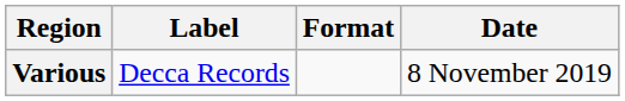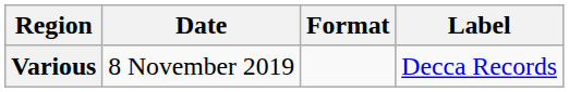columns swapped: Date <-> Label
